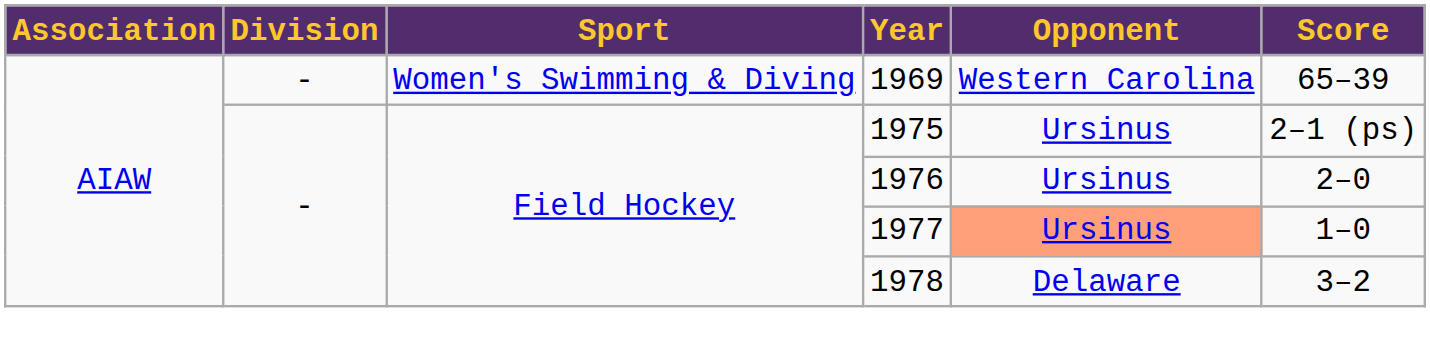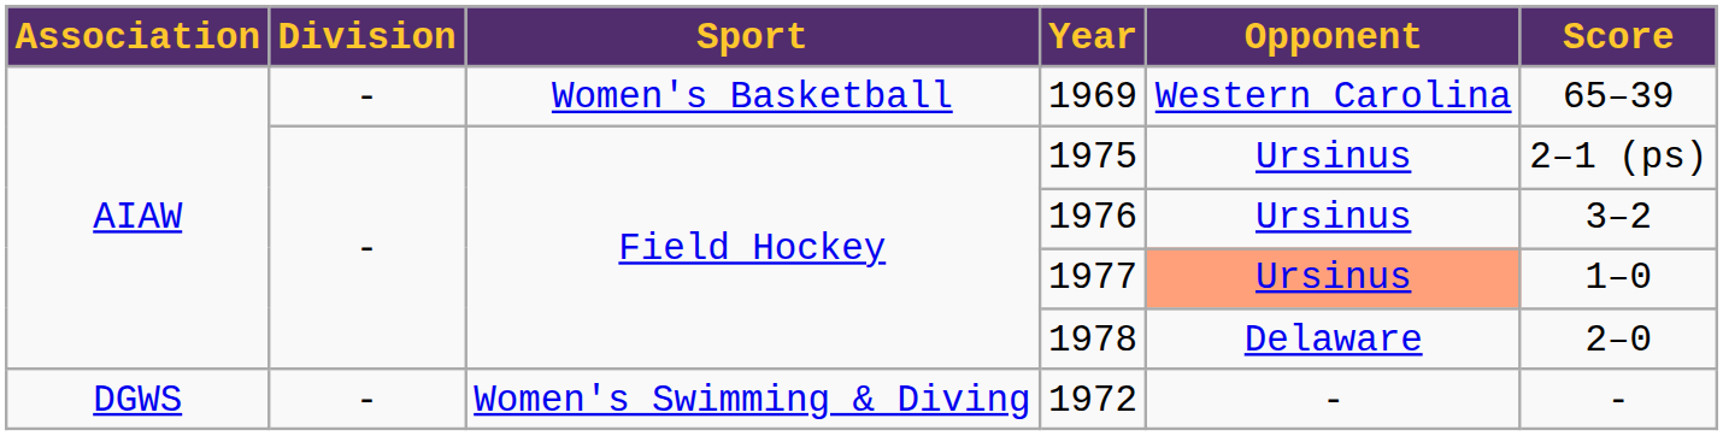1969 | Sport: Women's Swimming & Diving -> Women's Basketball
1976 | Score: 2–0 -> 3–2
1978 | Score: 3–2 -> 2–0
+ row: DGWS | - | Women's Swimming & Diving | 1972 | - | -
